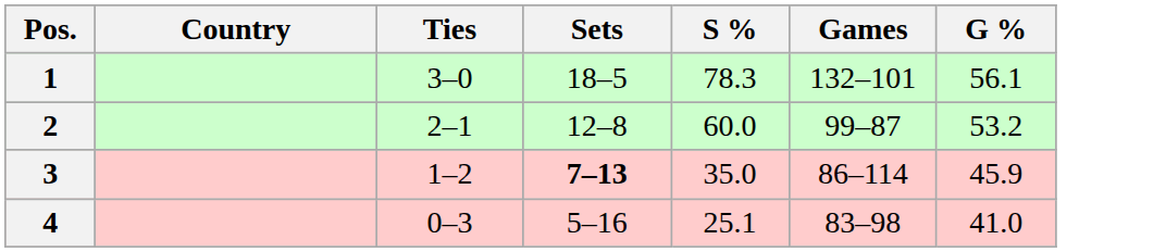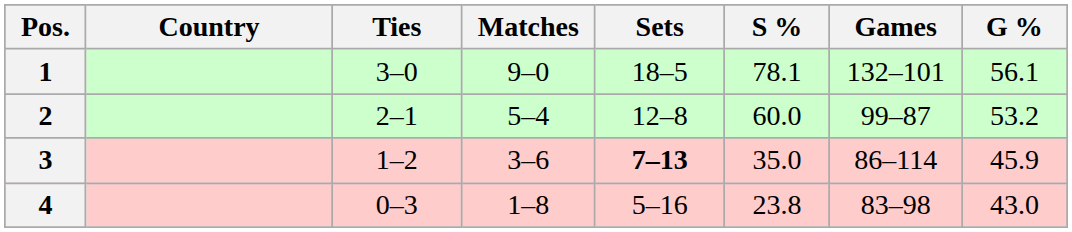+ column: Matches | 9–0 | 5–4 | 3–6 | 1–8
1 | S %: 78.3 -> 78.1
4 | S %: 25.1 -> 23.8
4 | G %: 41.0 -> 43.0
